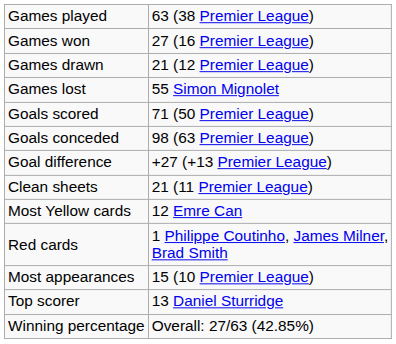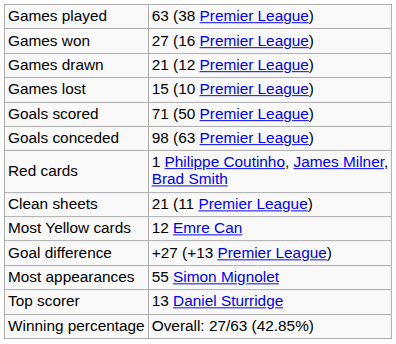Games lost | column 2: 55 Simon Mignolet -> 15 (10 Premier League)
rows swapped: Goal difference <-> Red cards
Most appearances | column 2: 15 (10 Premier League) -> 55 Simon Mignolet
